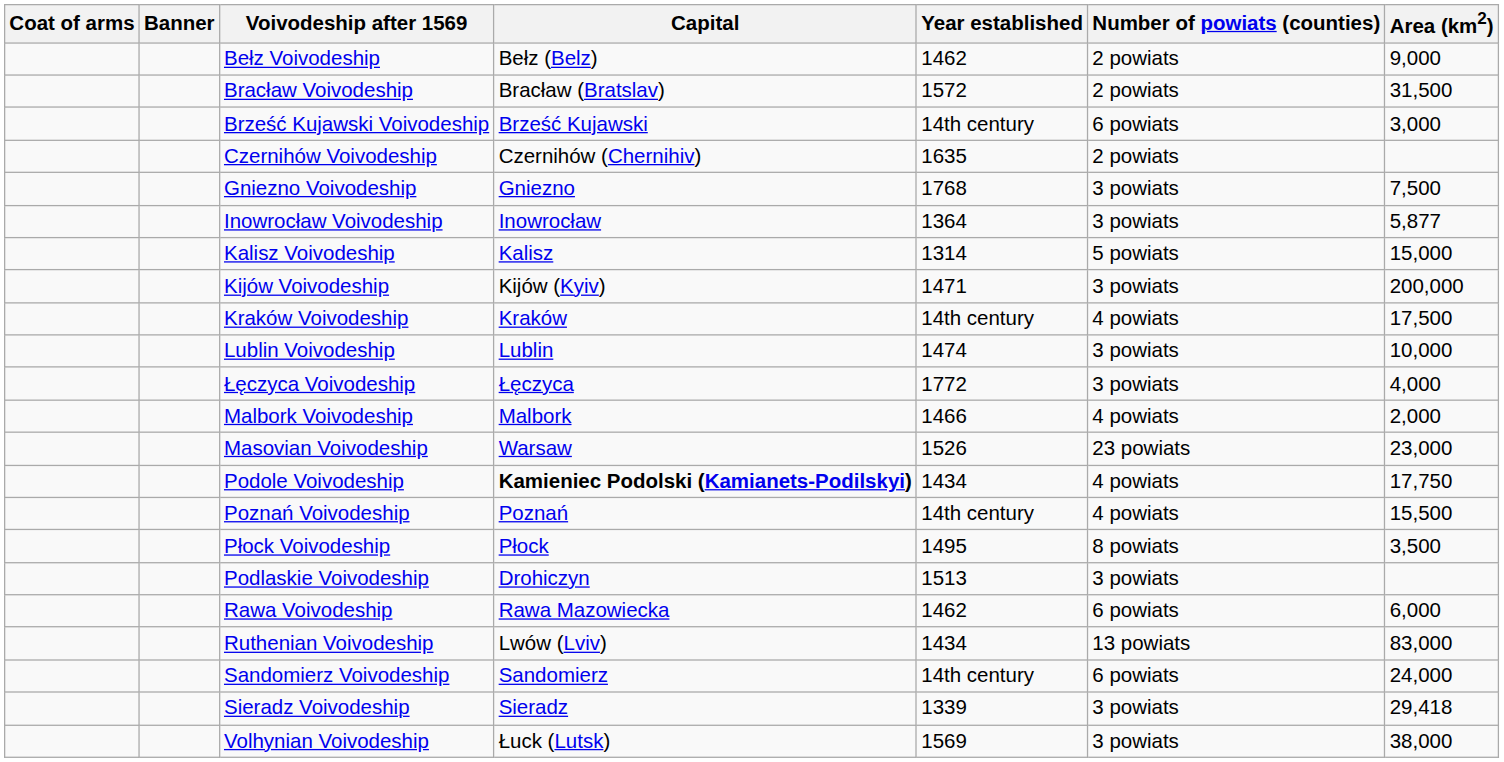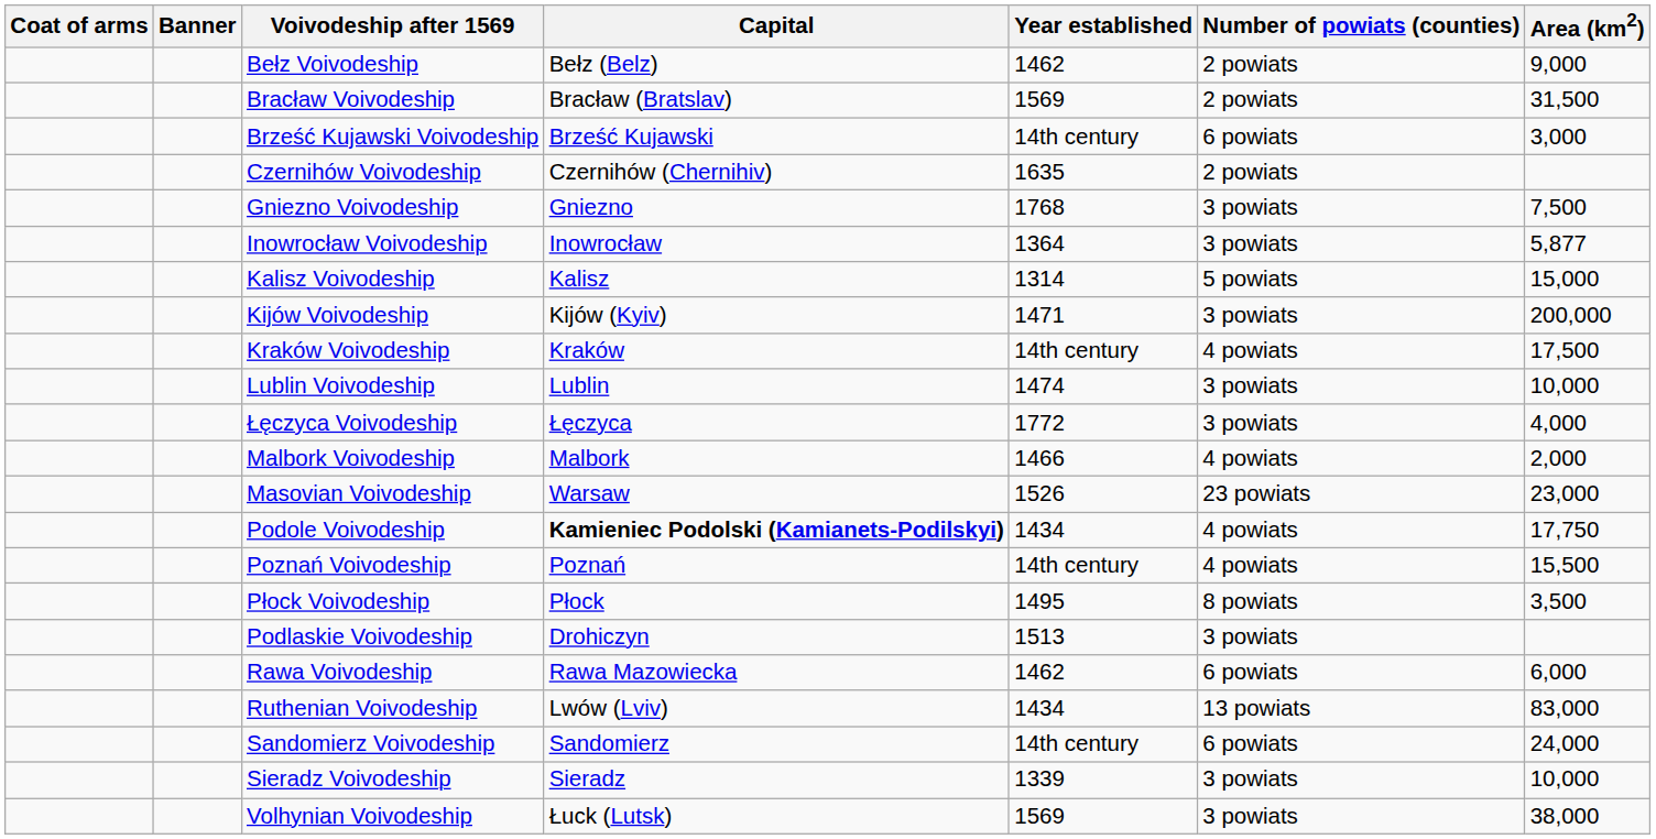Bracław Voivodeship | Year established: 1572 -> 1569
Sieradz Voivodeship | Area (km2): 29,418 -> 10,000
